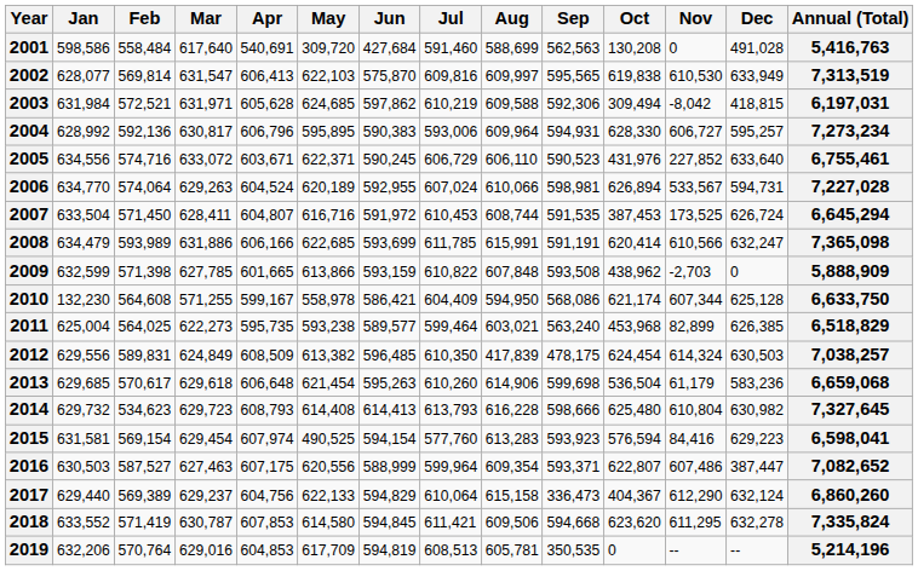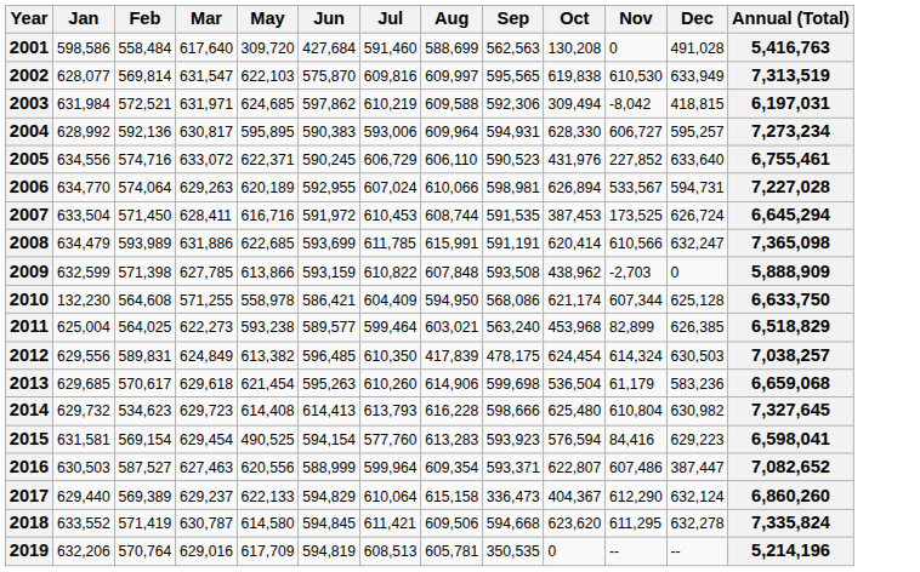- column: Apr | 540,691 | 606,413 | 605,628 | 606,796 | 603,671 | 604,524 | 604,807 | 606,166 | 601,665 | 599,167 | 595,735 | 608,509 | 606,648 | 608,793 | 607,974 | 607,175 | 604,756 | 607,853 | 604,853
